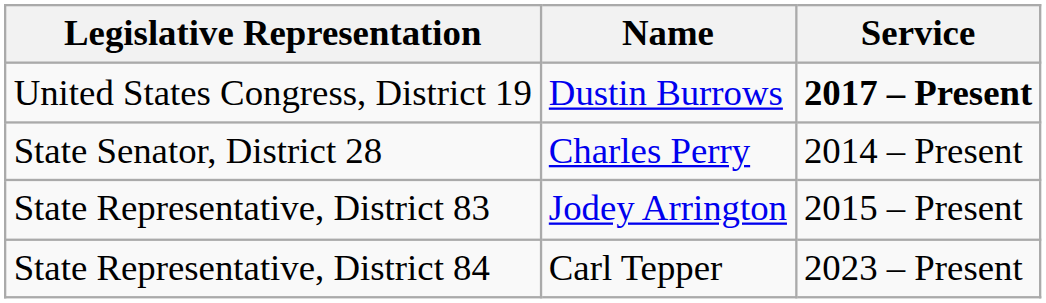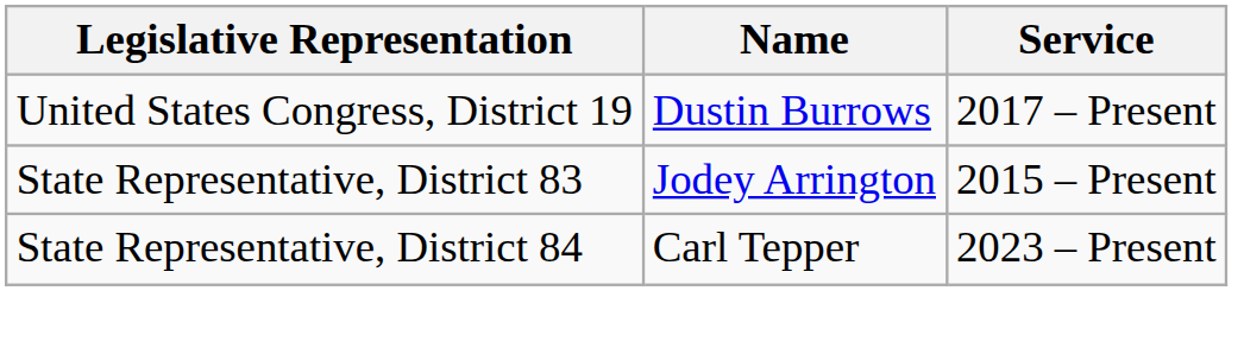United States Congress, District 19 | Service: bold -> normal
- row: State Senator, District 28 | Charles Perry | 2014 – Present
